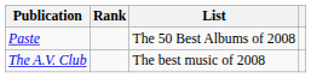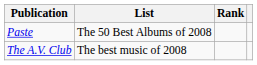columns swapped: List <-> Rank
